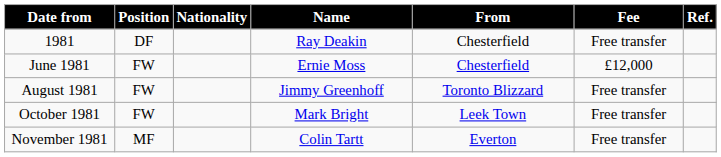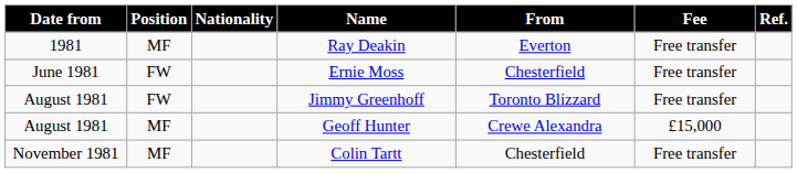Ray Deakin | Position: DF -> MF
Ray Deakin | From: Chesterfield -> Everton
Ernie Moss | Fee: £12,000 -> Free transfer
+ row: August 1981 | MF | Geoff Hunter | Crewe Alexandra | £15,000
- row: October 1981 | FW | Mark Bright | Leek Town | Free transfer
Colin Tartt | From: Everton -> Chesterfield
